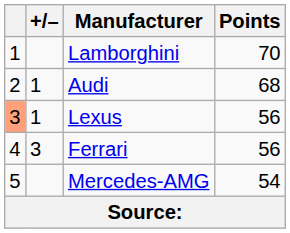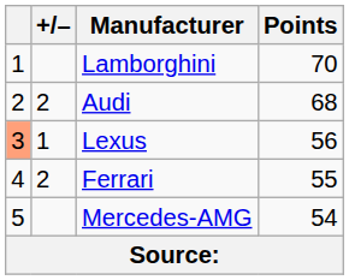Audi | +/–: 1 -> 2
Ferrari | +/–: 3 -> 2
Ferrari | Points: 56 -> 55
